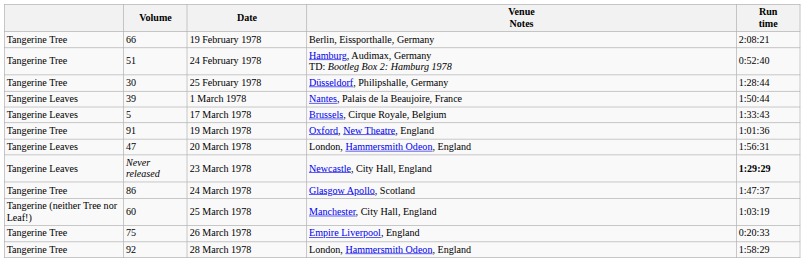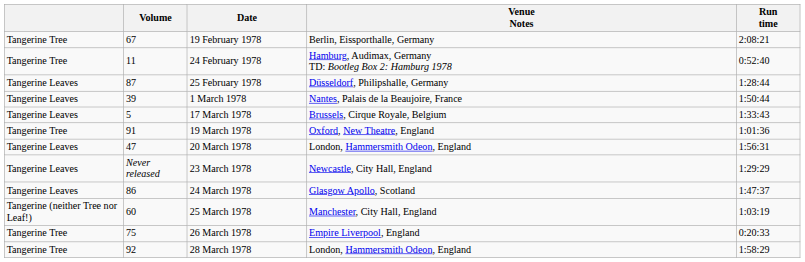19 February 1978 | Volume: 66 -> 67
24 February 1978 | Volume: 51 -> 11
25 February 1978 | column 1: Tangerine Tree -> Tangerine Leaves
25 February 1978 | Volume: 30 -> 87
23 March 1978 | Run time: bold -> normal
24 March 1978 | column 1: Tangerine Tree -> Tangerine Leaves
